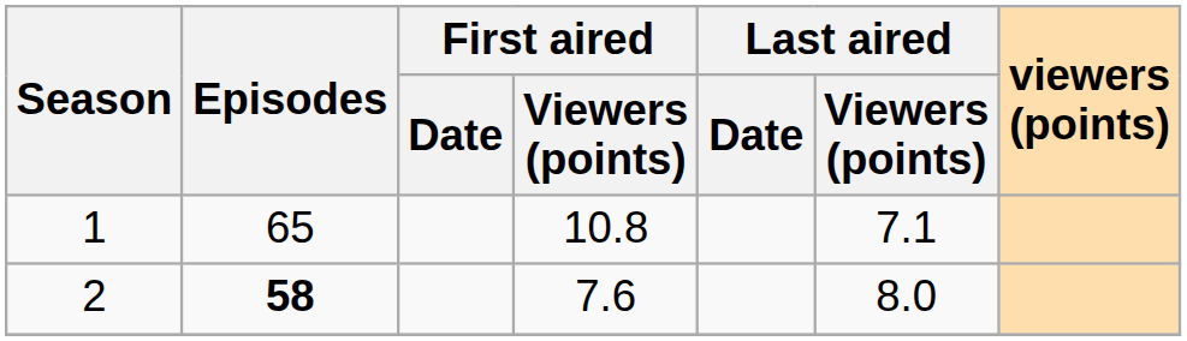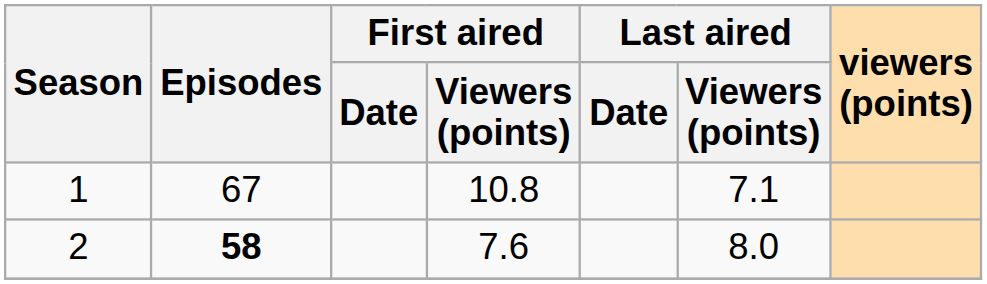1 | Episodes: 65 -> 67
